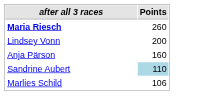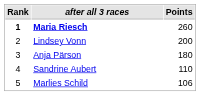+ column: Rank | 1 | 2 | 3 | 4 | 5
Anja Pärson | Points: 160 -> 180
Sandrine Aubert | Points: lightblue background -> no background
